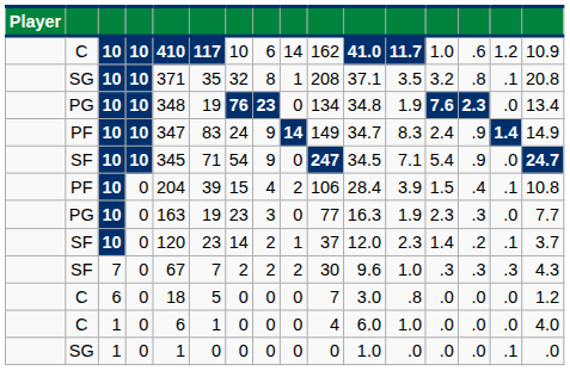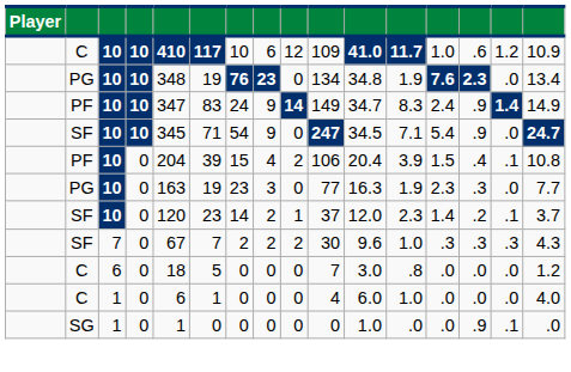C / 10 | column 9: 14 -> 12
C / 10 | column 10: 162 -> 109
- row: SG | 10 | 10 | 371 | 35 | 32 | 8 | 1 | 208 | 37.1 | 3.5 | 3.2 | .8 | .1 | 20.8
PF / 0 | column 11: 28.4 -> 20.4
SG / 0 | column 14: .0 -> .9
